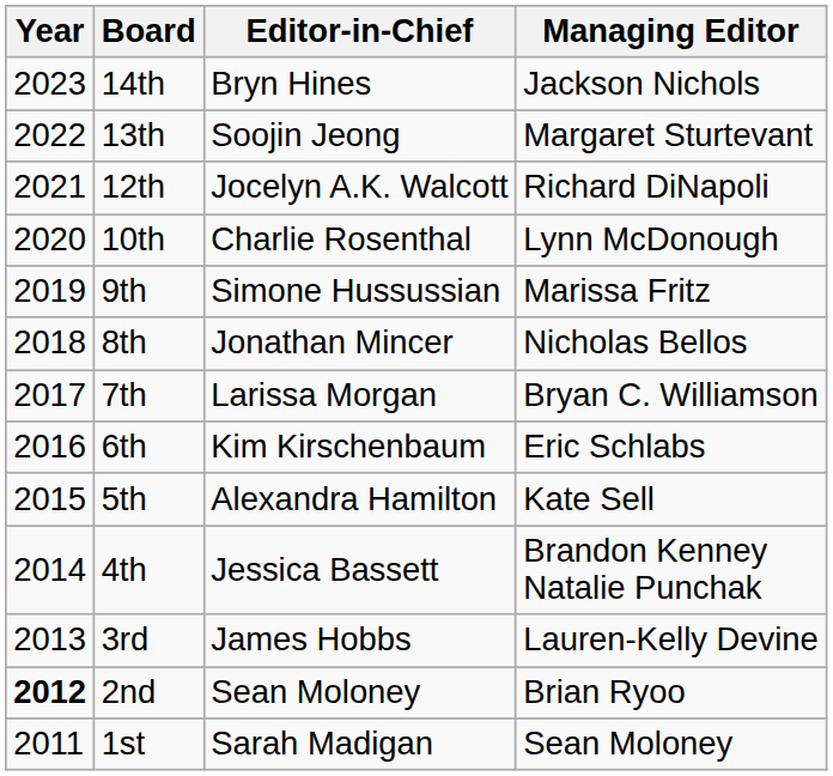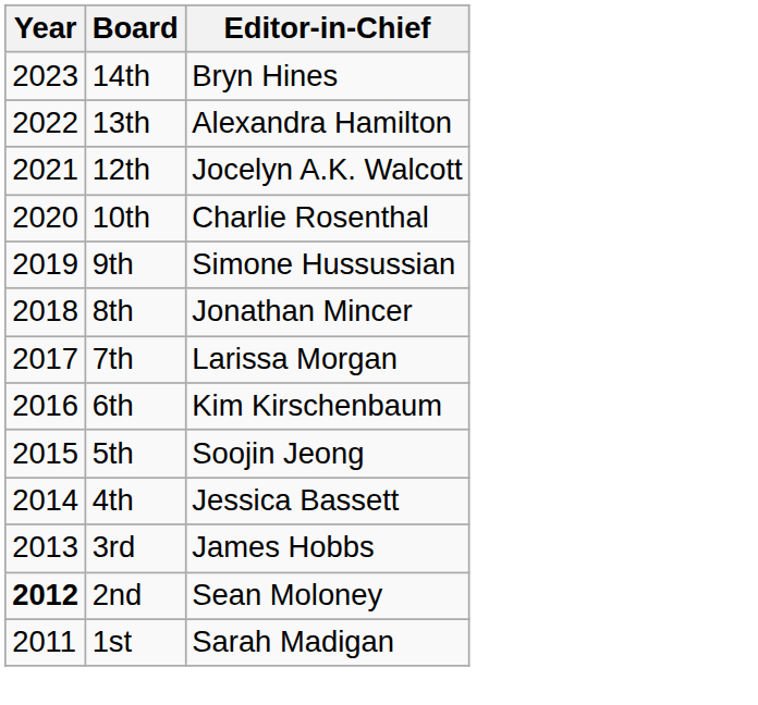- column: Managing Editor | Jackson Nichols | Margaret Sturtevant | Richard DiNapoli | Lynn McDonough | Marissa Fritz | Nicholas Bellos | Bryan C. Williamson | Eric Schlabs | Kate Sell | Brandon Kenney Natalie Punchak | Lauren-Kelly Devine | Brian Ryoo | Sean Moloney
13th | Editor-in-Chief: Soojin Jeong -> Alexandra Hamilton
5th | Editor-in-Chief: Alexandra Hamilton -> Soojin Jeong
